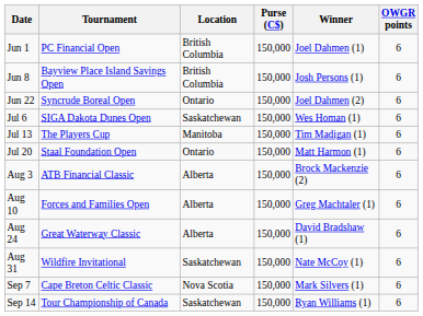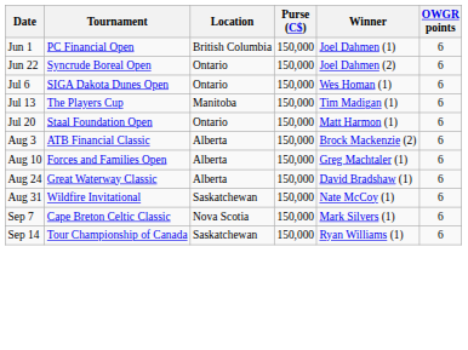- row: Jun 8 | Bayview Place Island Savings Open | British Columbia | 150,000 | Josh Persons (1) | 6
Jul 6 | Location: Saskatchewan -> Ontario
